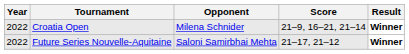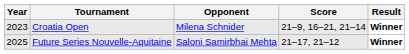Croatia Open | Year: 2022 -> 2023
Future Series Nouvelle-Aquitaine | Year: 2022 -> 2025
